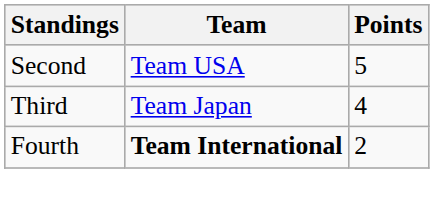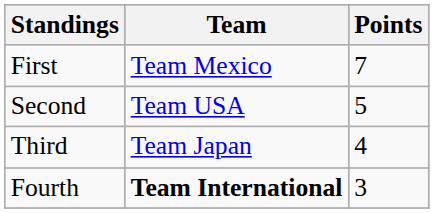+ row: First | Team Mexico | 7
Fourth | Points: 2 -> 3
